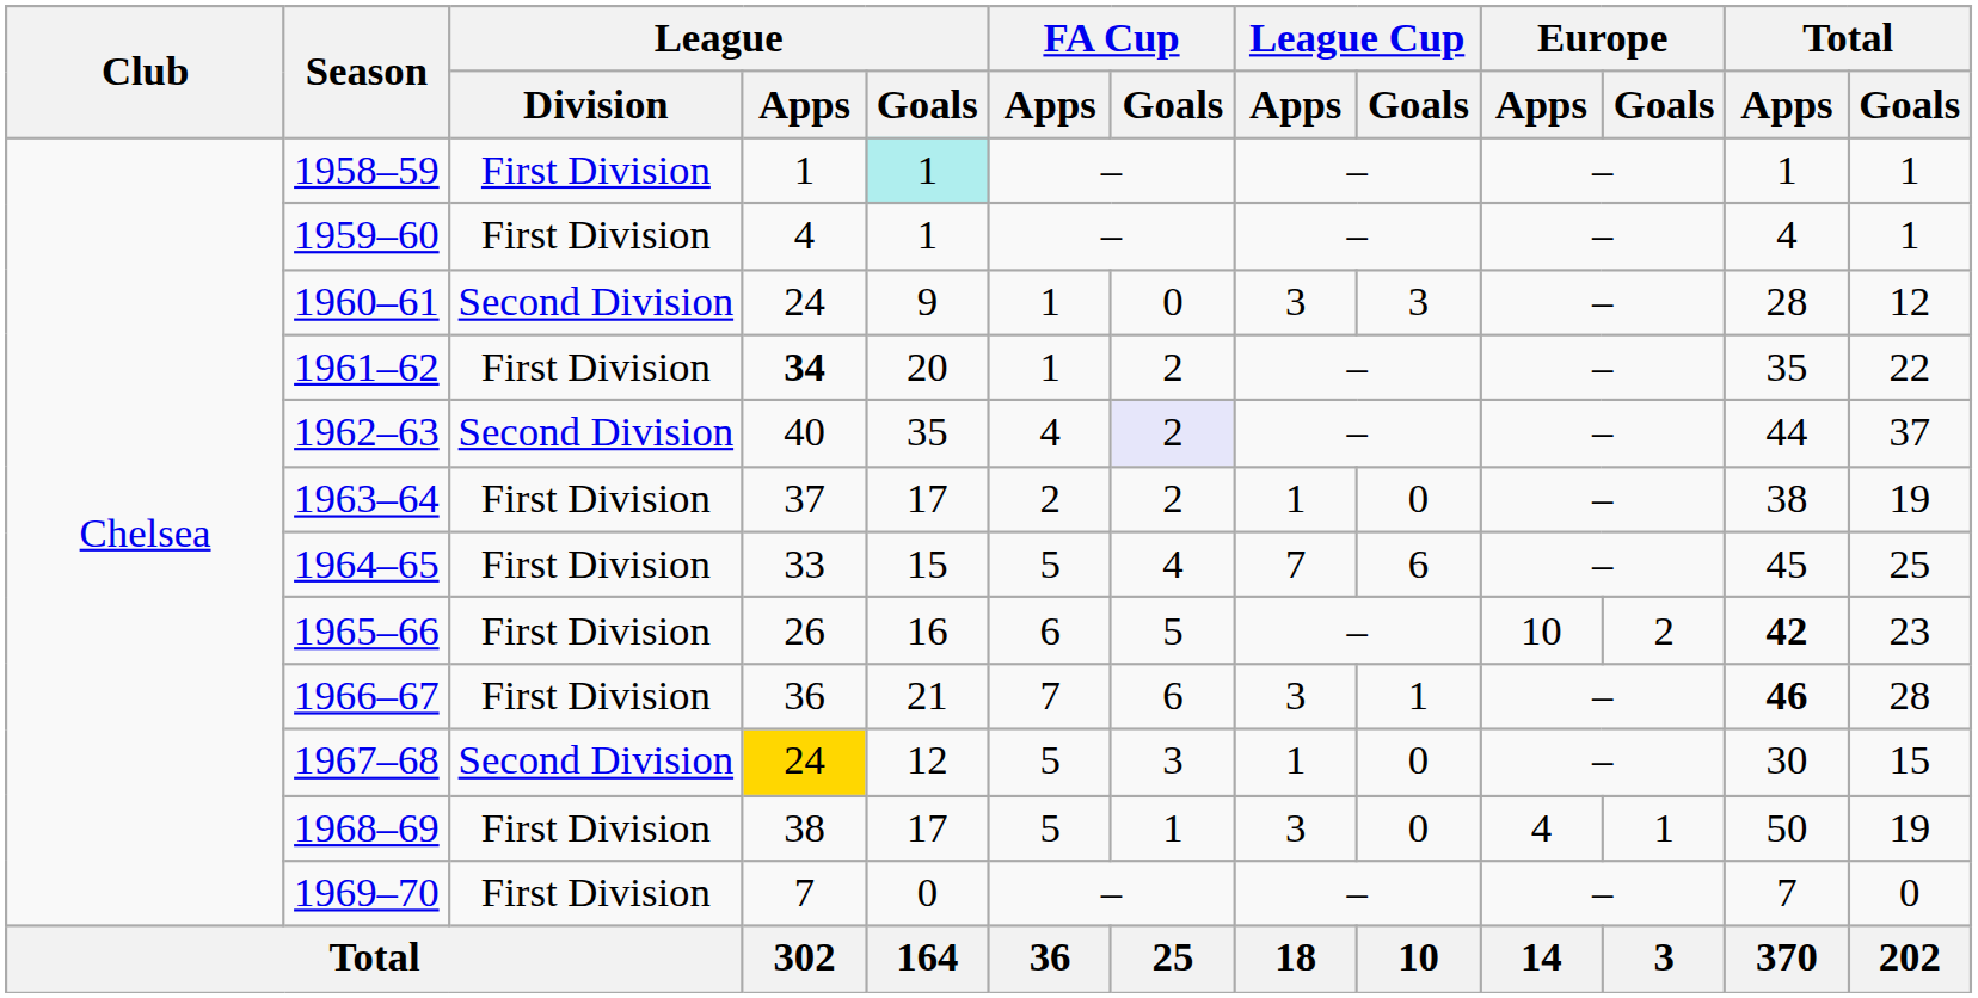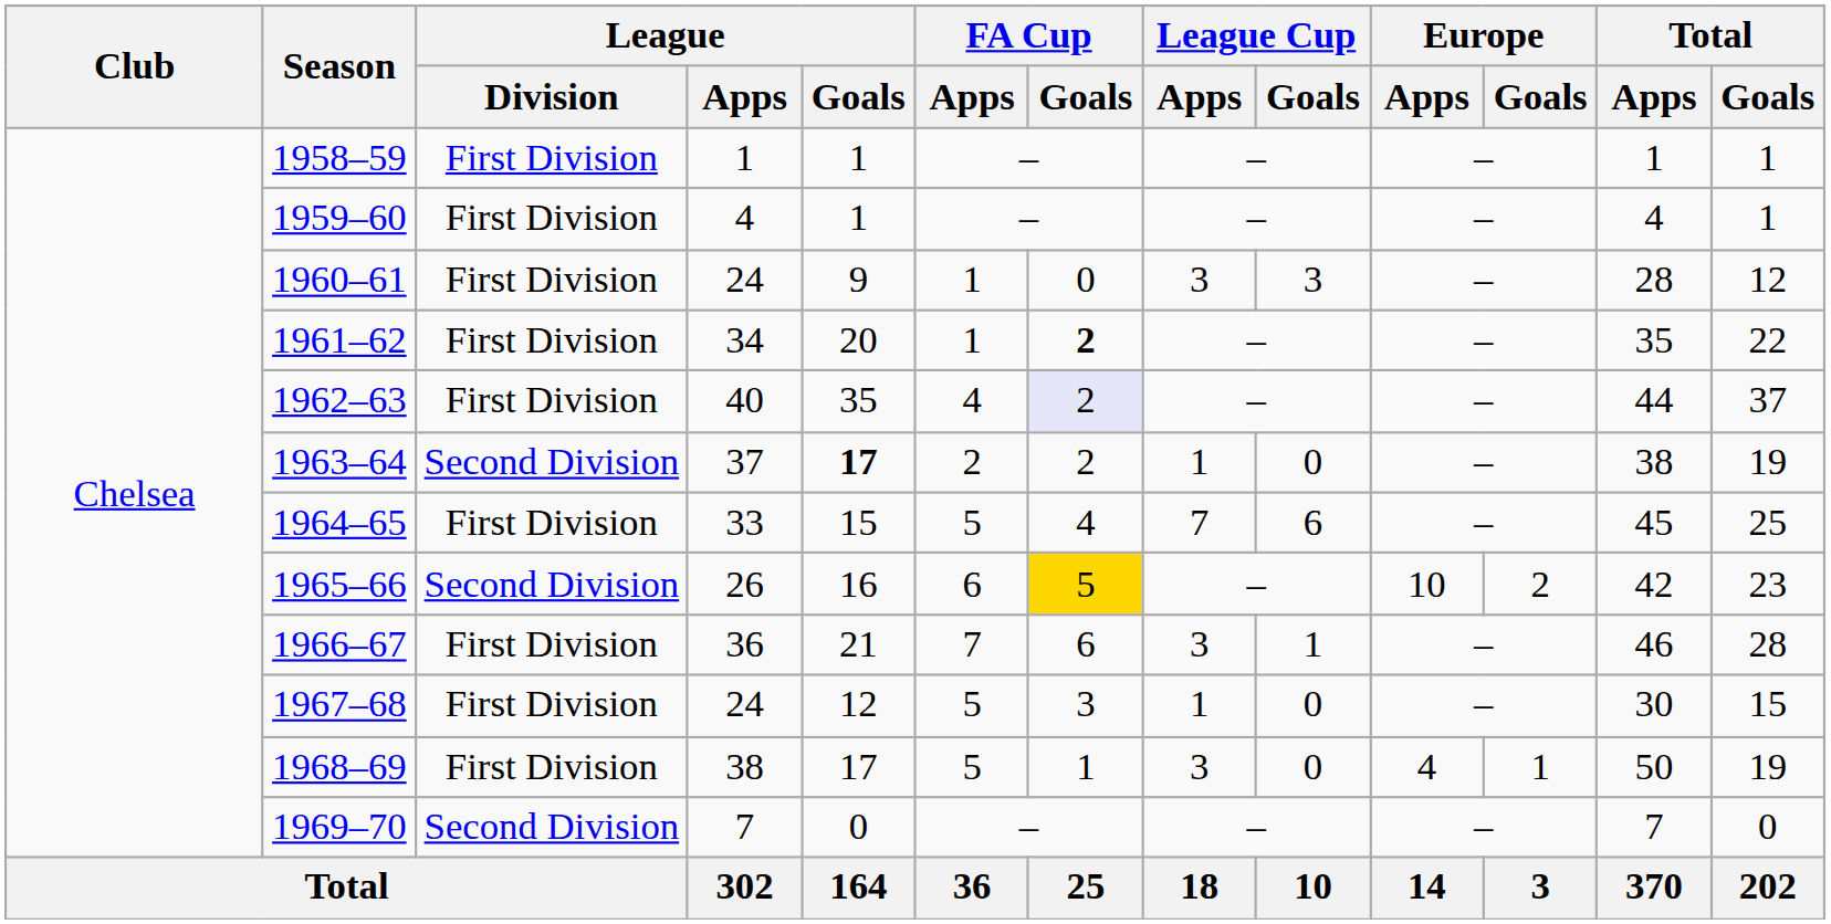1958–59 | League / Goals: paleturquoise background -> no background
1960–61 | League / Division: Second Division -> First Division
1961–62 | League / Apps: bold -> normal
1961–62 | FA Cup / Goals: normal -> bold
1962–63 | League / Division: Second Division -> First Division
1963–64 | League / Division: First Division -> Second Division
1963–64 | League / Goals: normal -> bold
1965–66 | League / Division: First Division -> Second Division
1965–66 | FA Cup / Goals: no background -> gold background
1965–66 | Total / Apps: bold -> normal
1966–67 | Total / Apps: bold -> normal
1967–68 | League / Division: Second Division -> First Division
1967–68 | League / Apps: gold background -> no background
1969–70 | League / Division: First Division -> Second Division
